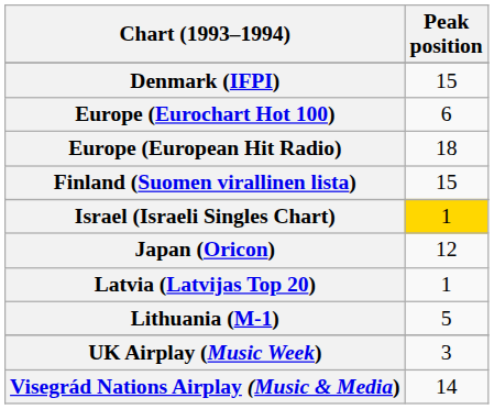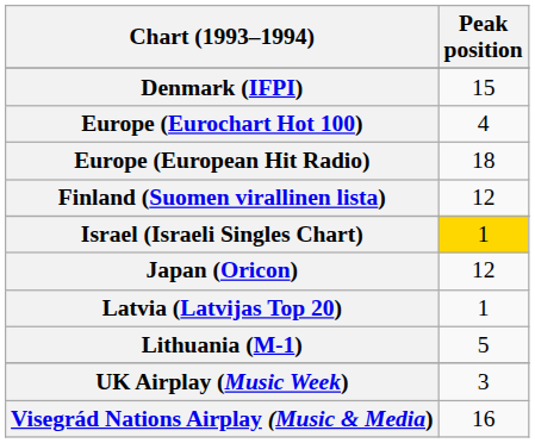Europe (Eurochart Hot 100) | Peak position: 6 -> 4
Finland (Suomen virallinen lista) | Peak position: 15 -> 12
Visegrád Nations Airplay (Music & Media) | Peak position: 14 -> 16
